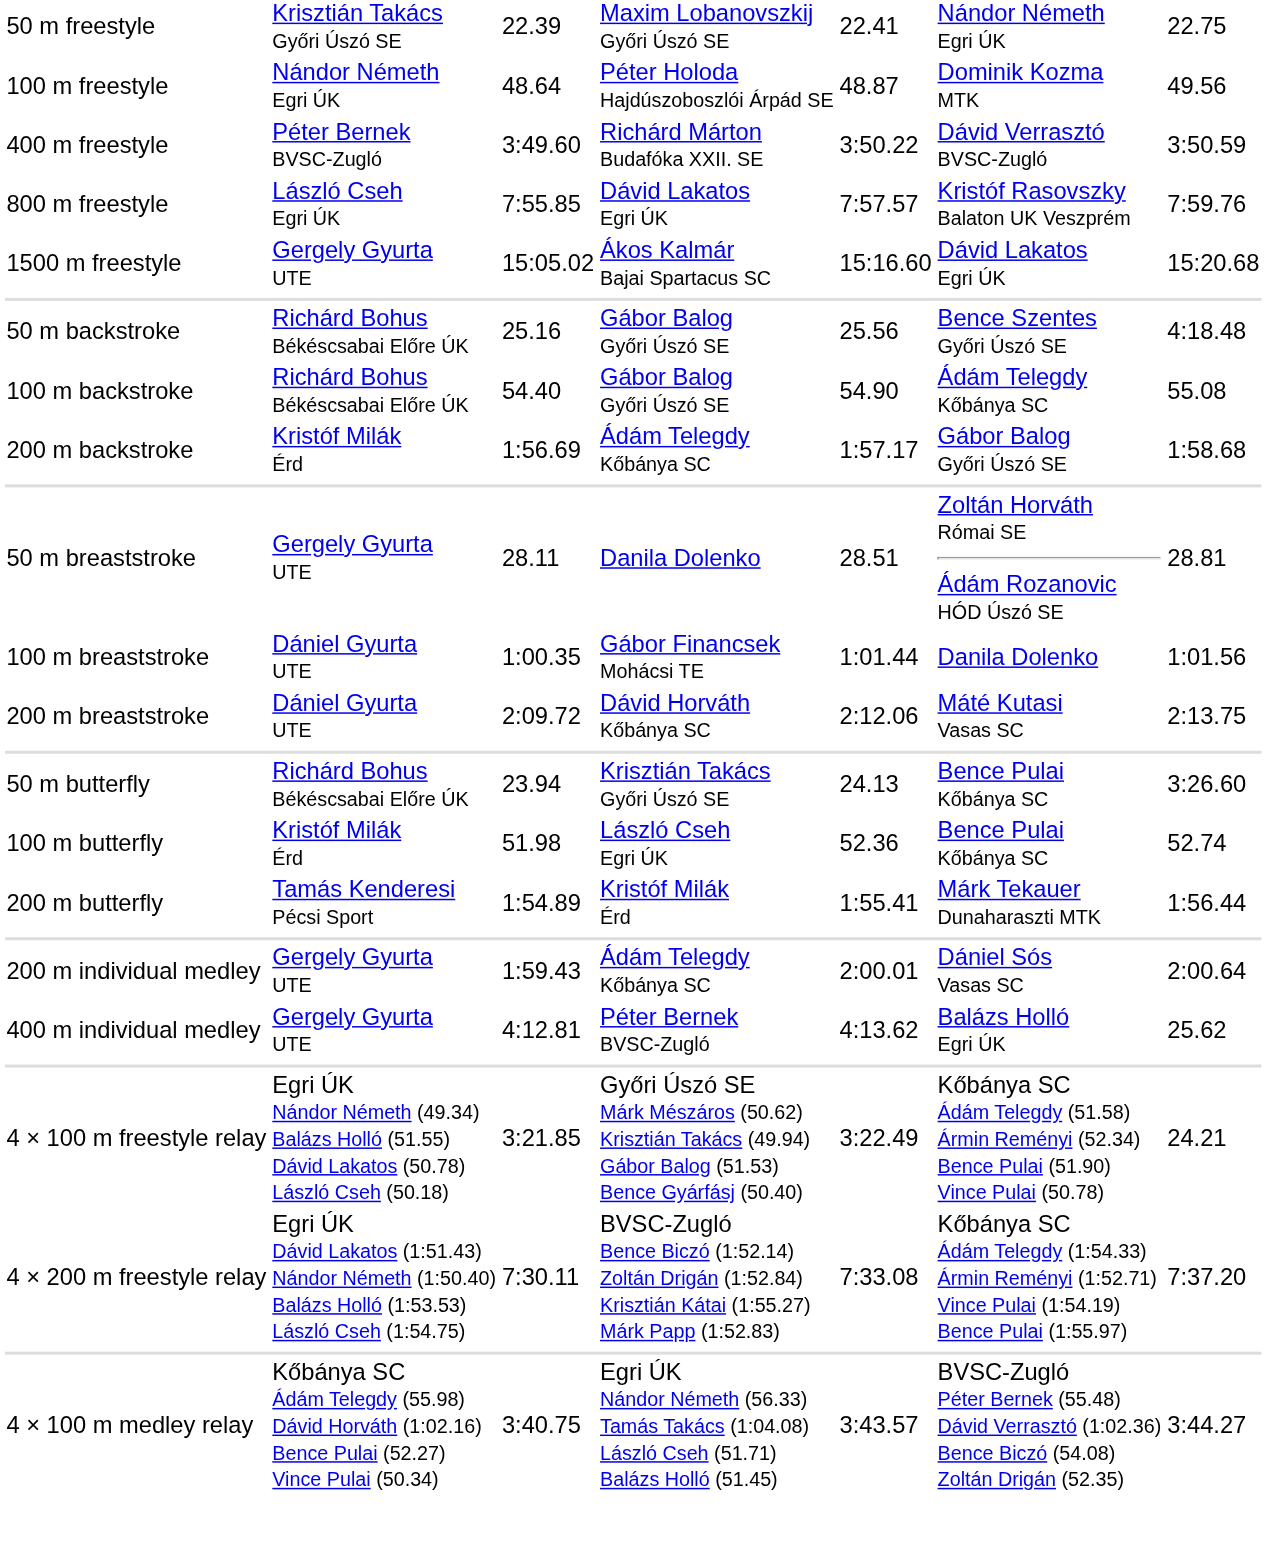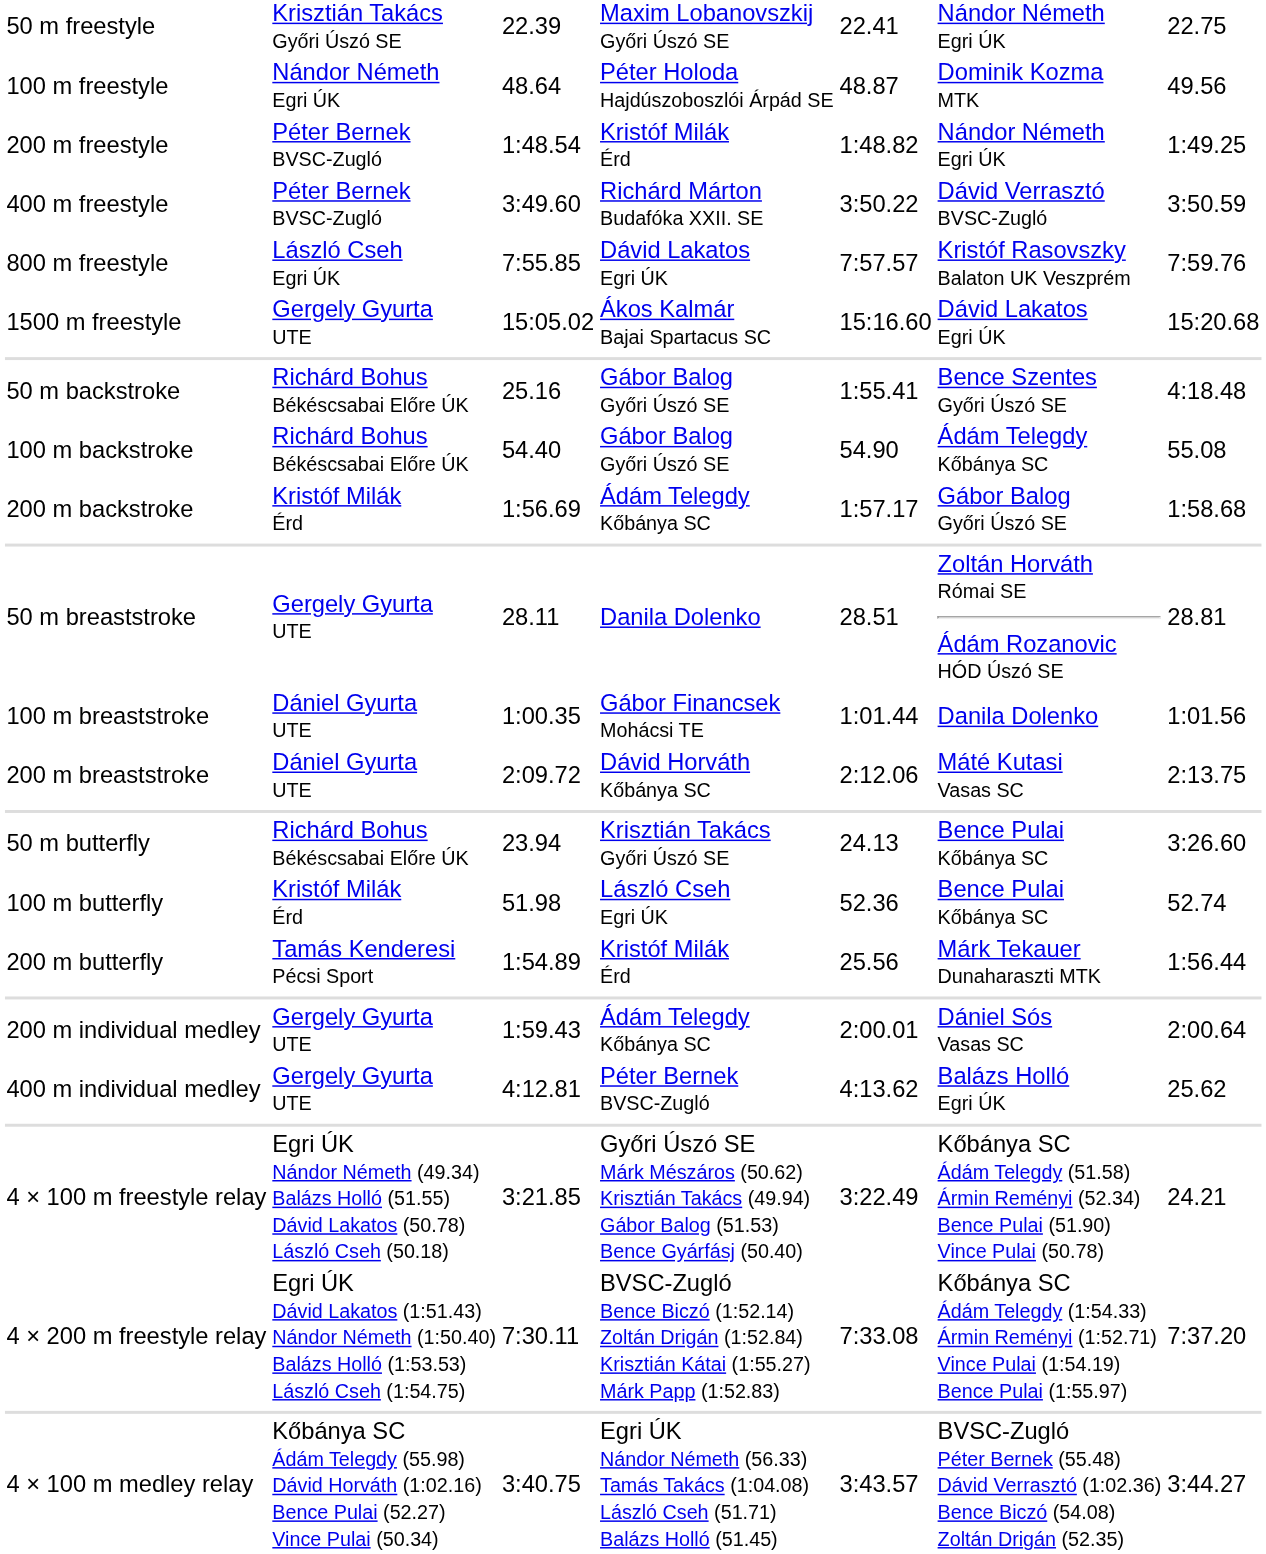+ row: 200 m freestyle | Péter Bernek BVSC-Zugló | 1:48.54 | Kristóf Milák Érd | 1:48.82 | Nándor Németh Egri ÚK | 1:49.25
50 m backstroke | column 5: 25.56 -> 1:55.41
200 m butterfly | column 5: 1:55.41 -> 25.56
